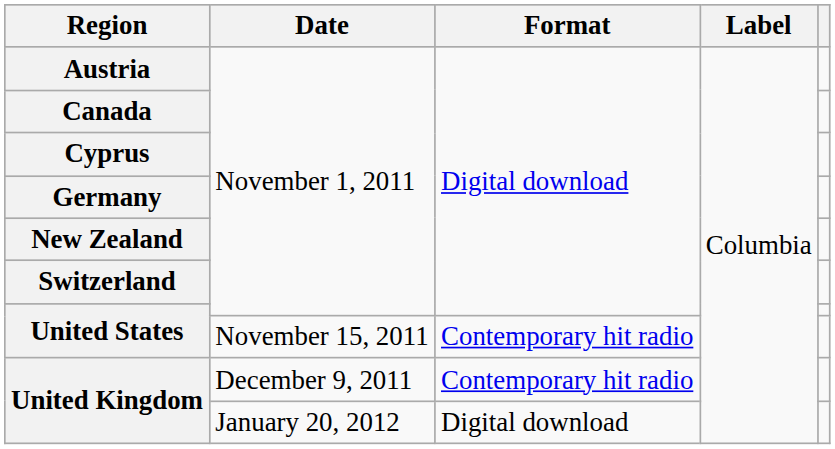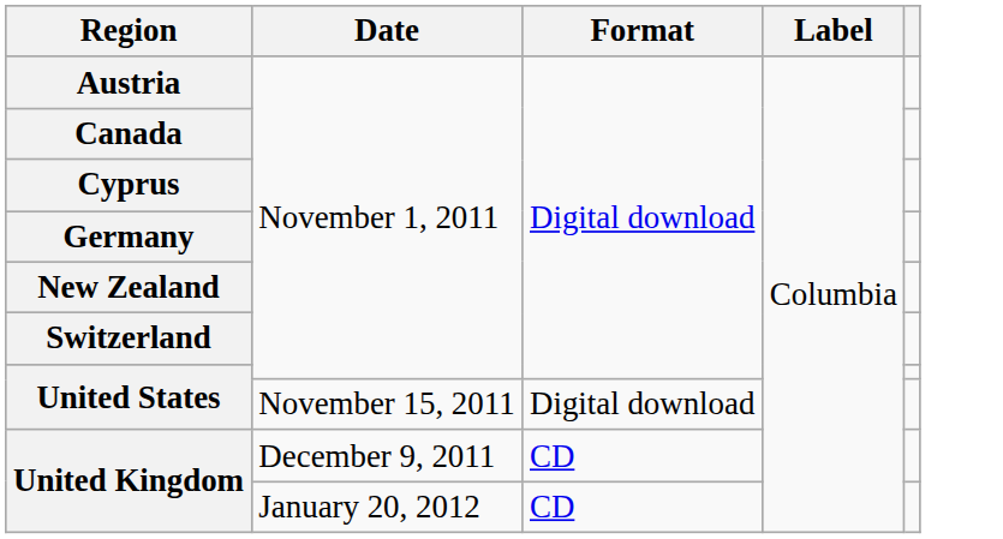United States / November 15, 2011 | Format: Contemporary hit radio -> Digital download
United Kingdom / December 9, 2011 | Format: Contemporary hit radio -> CD
United Kingdom / January 20, 2012 | Format: Digital download -> CD
